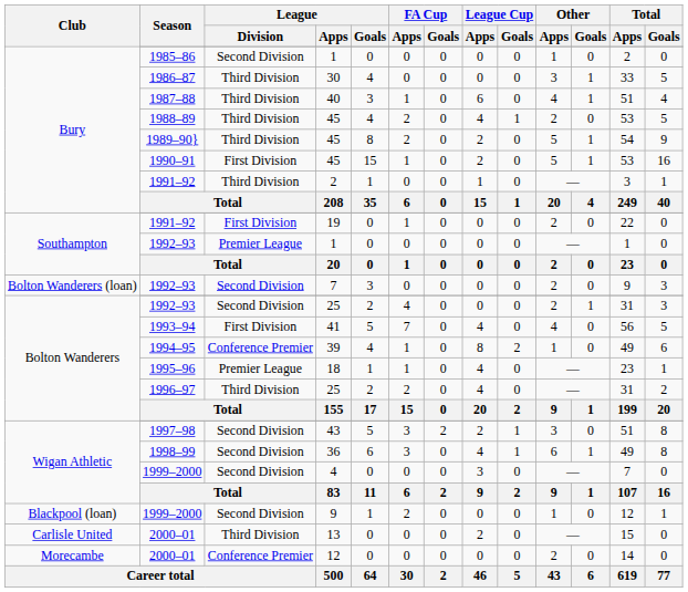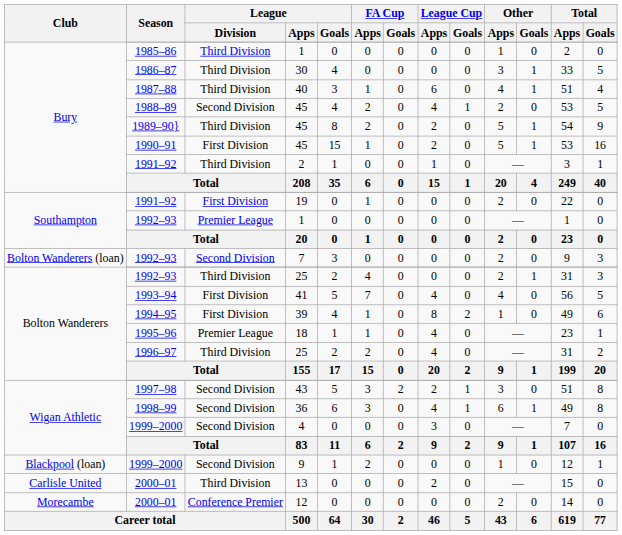1985–86 / 1 | League / Division: Second Division -> Third Division
1988–89 / 45 | League / Division: Third Division -> Second Division
1992–93 / 25 | League / Division: Second Division -> Third Division
39 | League / Division: Conference Premier -> First Division
